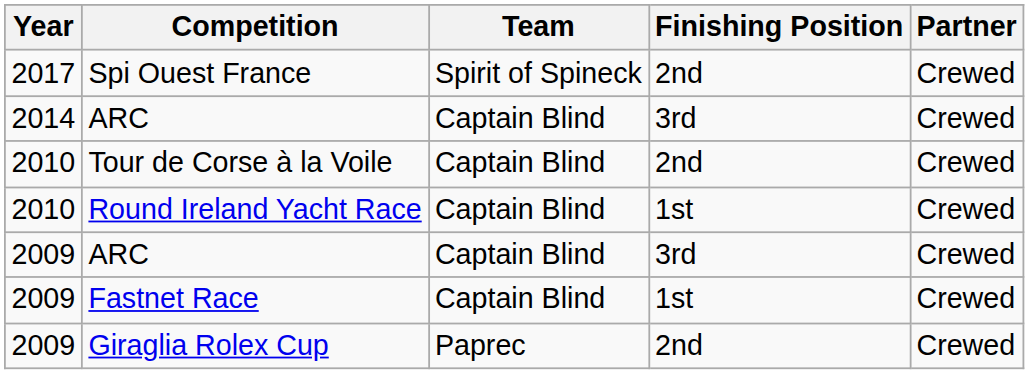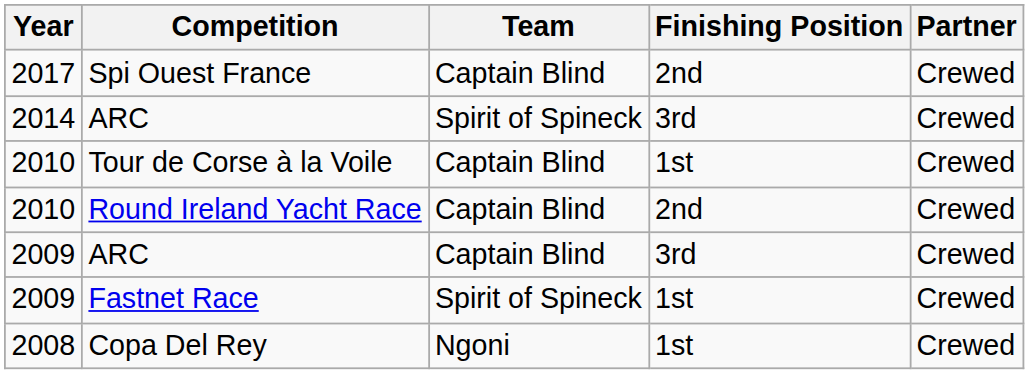Spi Ouest France | Team: Spirit of Spineck -> Captain Blind
2014 / ARC | Team: Captain Blind -> Spirit of Spineck
Tour de Corse à la Voile | Finishing Position: 2nd -> 1st
Round Ireland Yacht Race | Finishing Position: 1st -> 2nd
Fastnet Race | Team: Captain Blind -> Spirit of Spineck
- row: 2009 | Giraglia Rolex Cup | Paprec | 2nd | Crewed
+ row: 2008 | Copa Del Rey | Ngoni | 1st | Crewed
